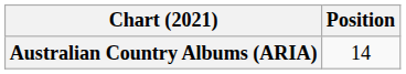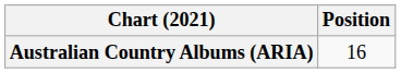Australian Country Albums (ARIA) | Position: 14 -> 16
